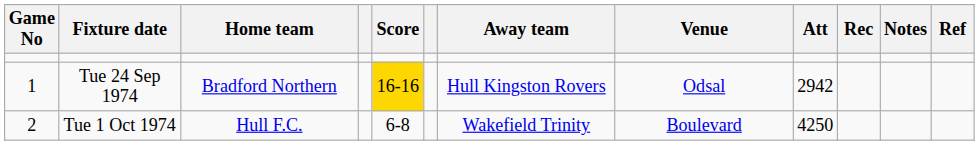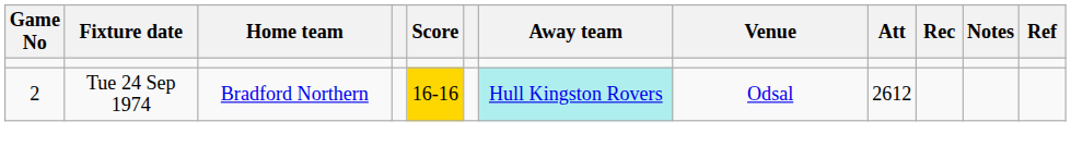Tue 24 Sep 1974 | Game No: 1 -> 2
Tue 24 Sep 1974 | Away team: no background -> paleturquoise background
Tue 24 Sep 1974 | Att: 2942 -> 2612
- row: 2 | Tue 1 Oct 1974 | Hull F.C. | 6-8 | Wakefield Trinity | Boulevard | 4250
